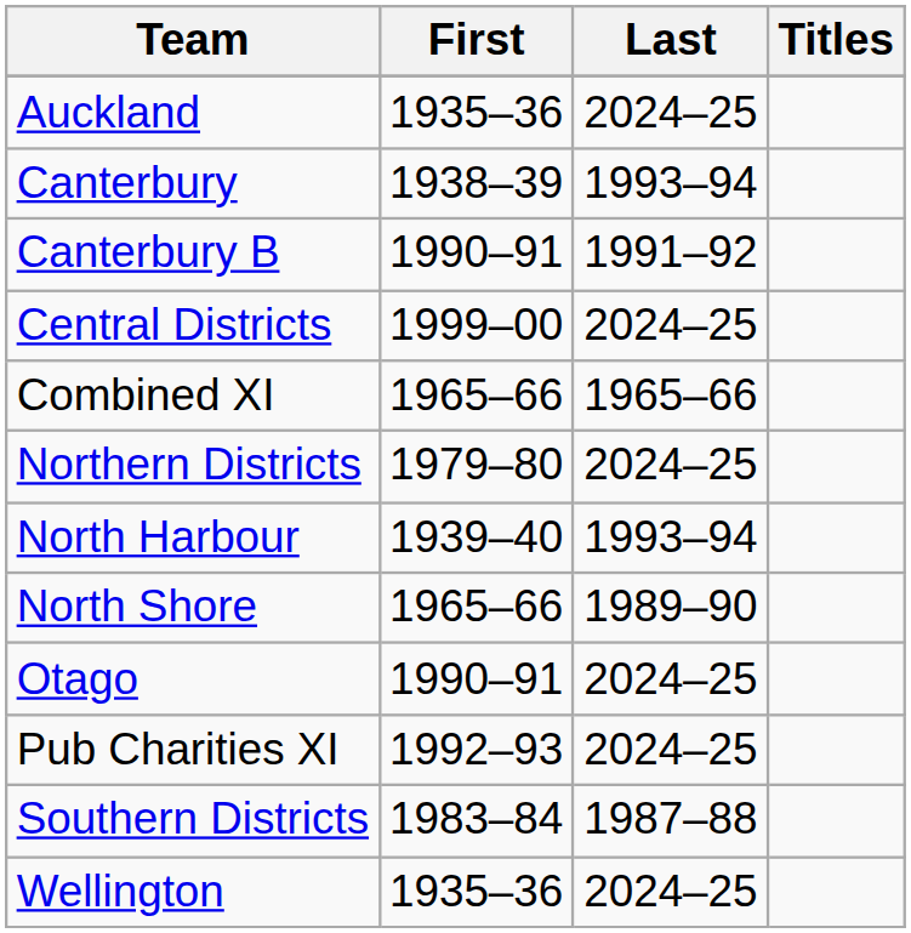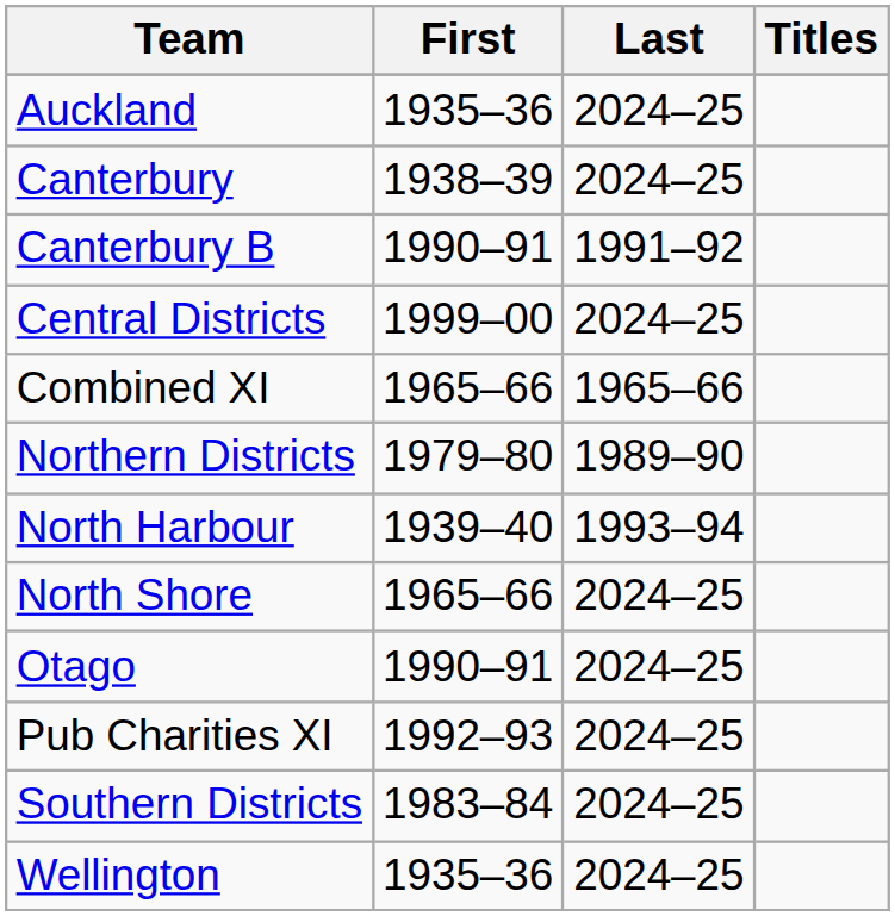Canterbury | Last: 1993–94 -> 2024–25
Northern Districts | Last: 2024–25 -> 1989–90
North Shore | Last: 1989–90 -> 2024–25
Southern Districts | Last: 1987–88 -> 2024–25
